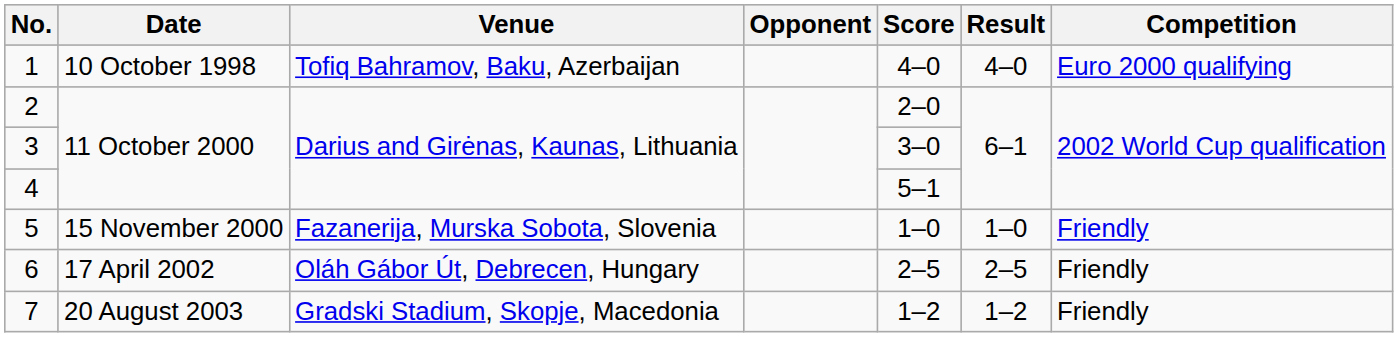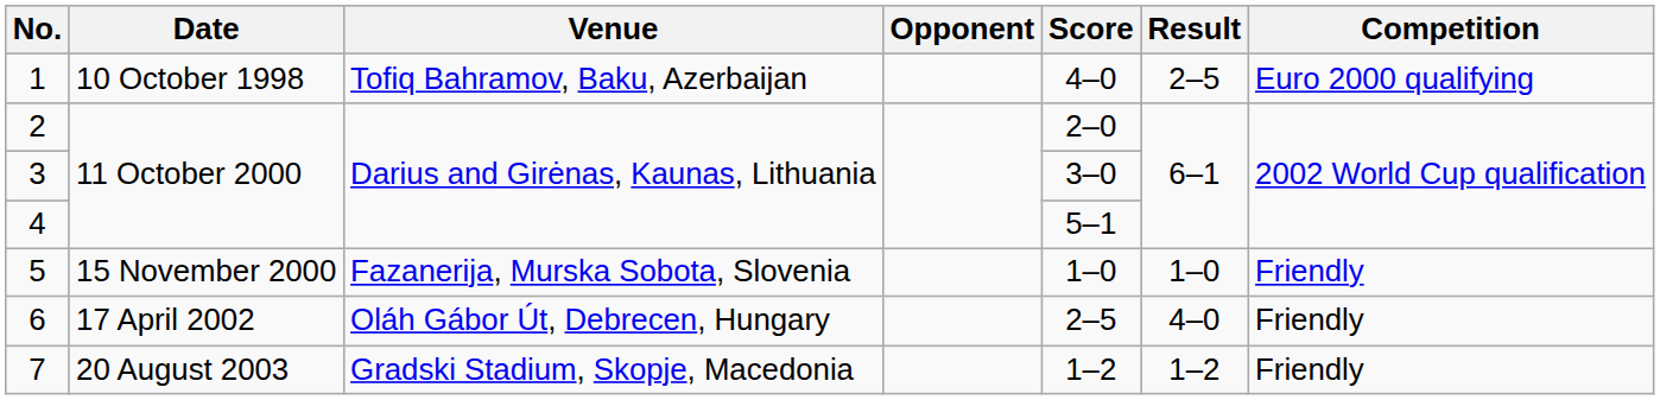1 | Result: 4–0 -> 2–5
6 | Result: 2–5 -> 4–0
